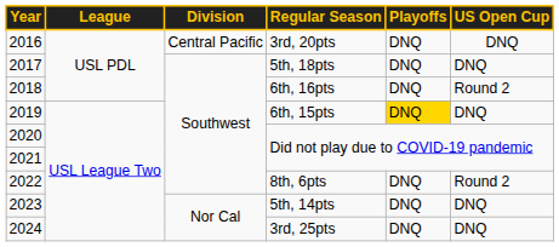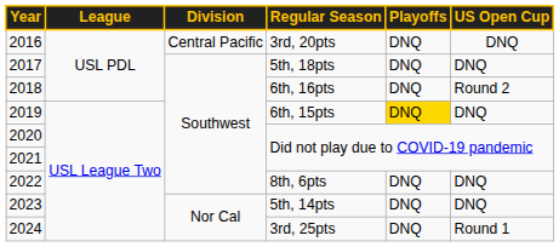2022 | US Open Cup: Round 2 -> DNQ
2024 | US Open Cup: DNQ -> Round 1
